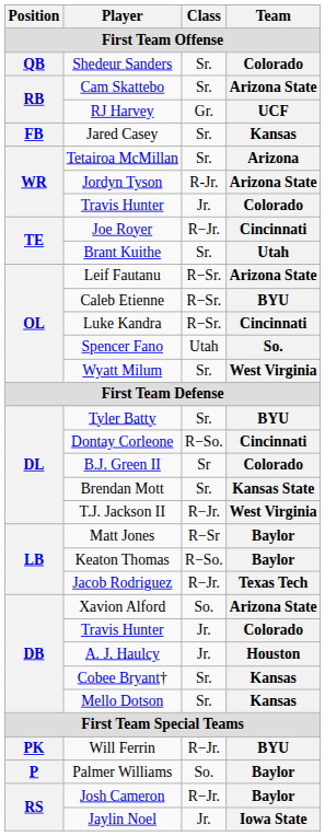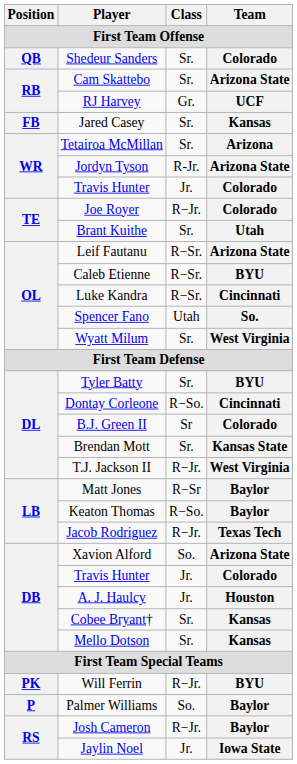Joe Royer | Team: Cincinnati -> Colorado
